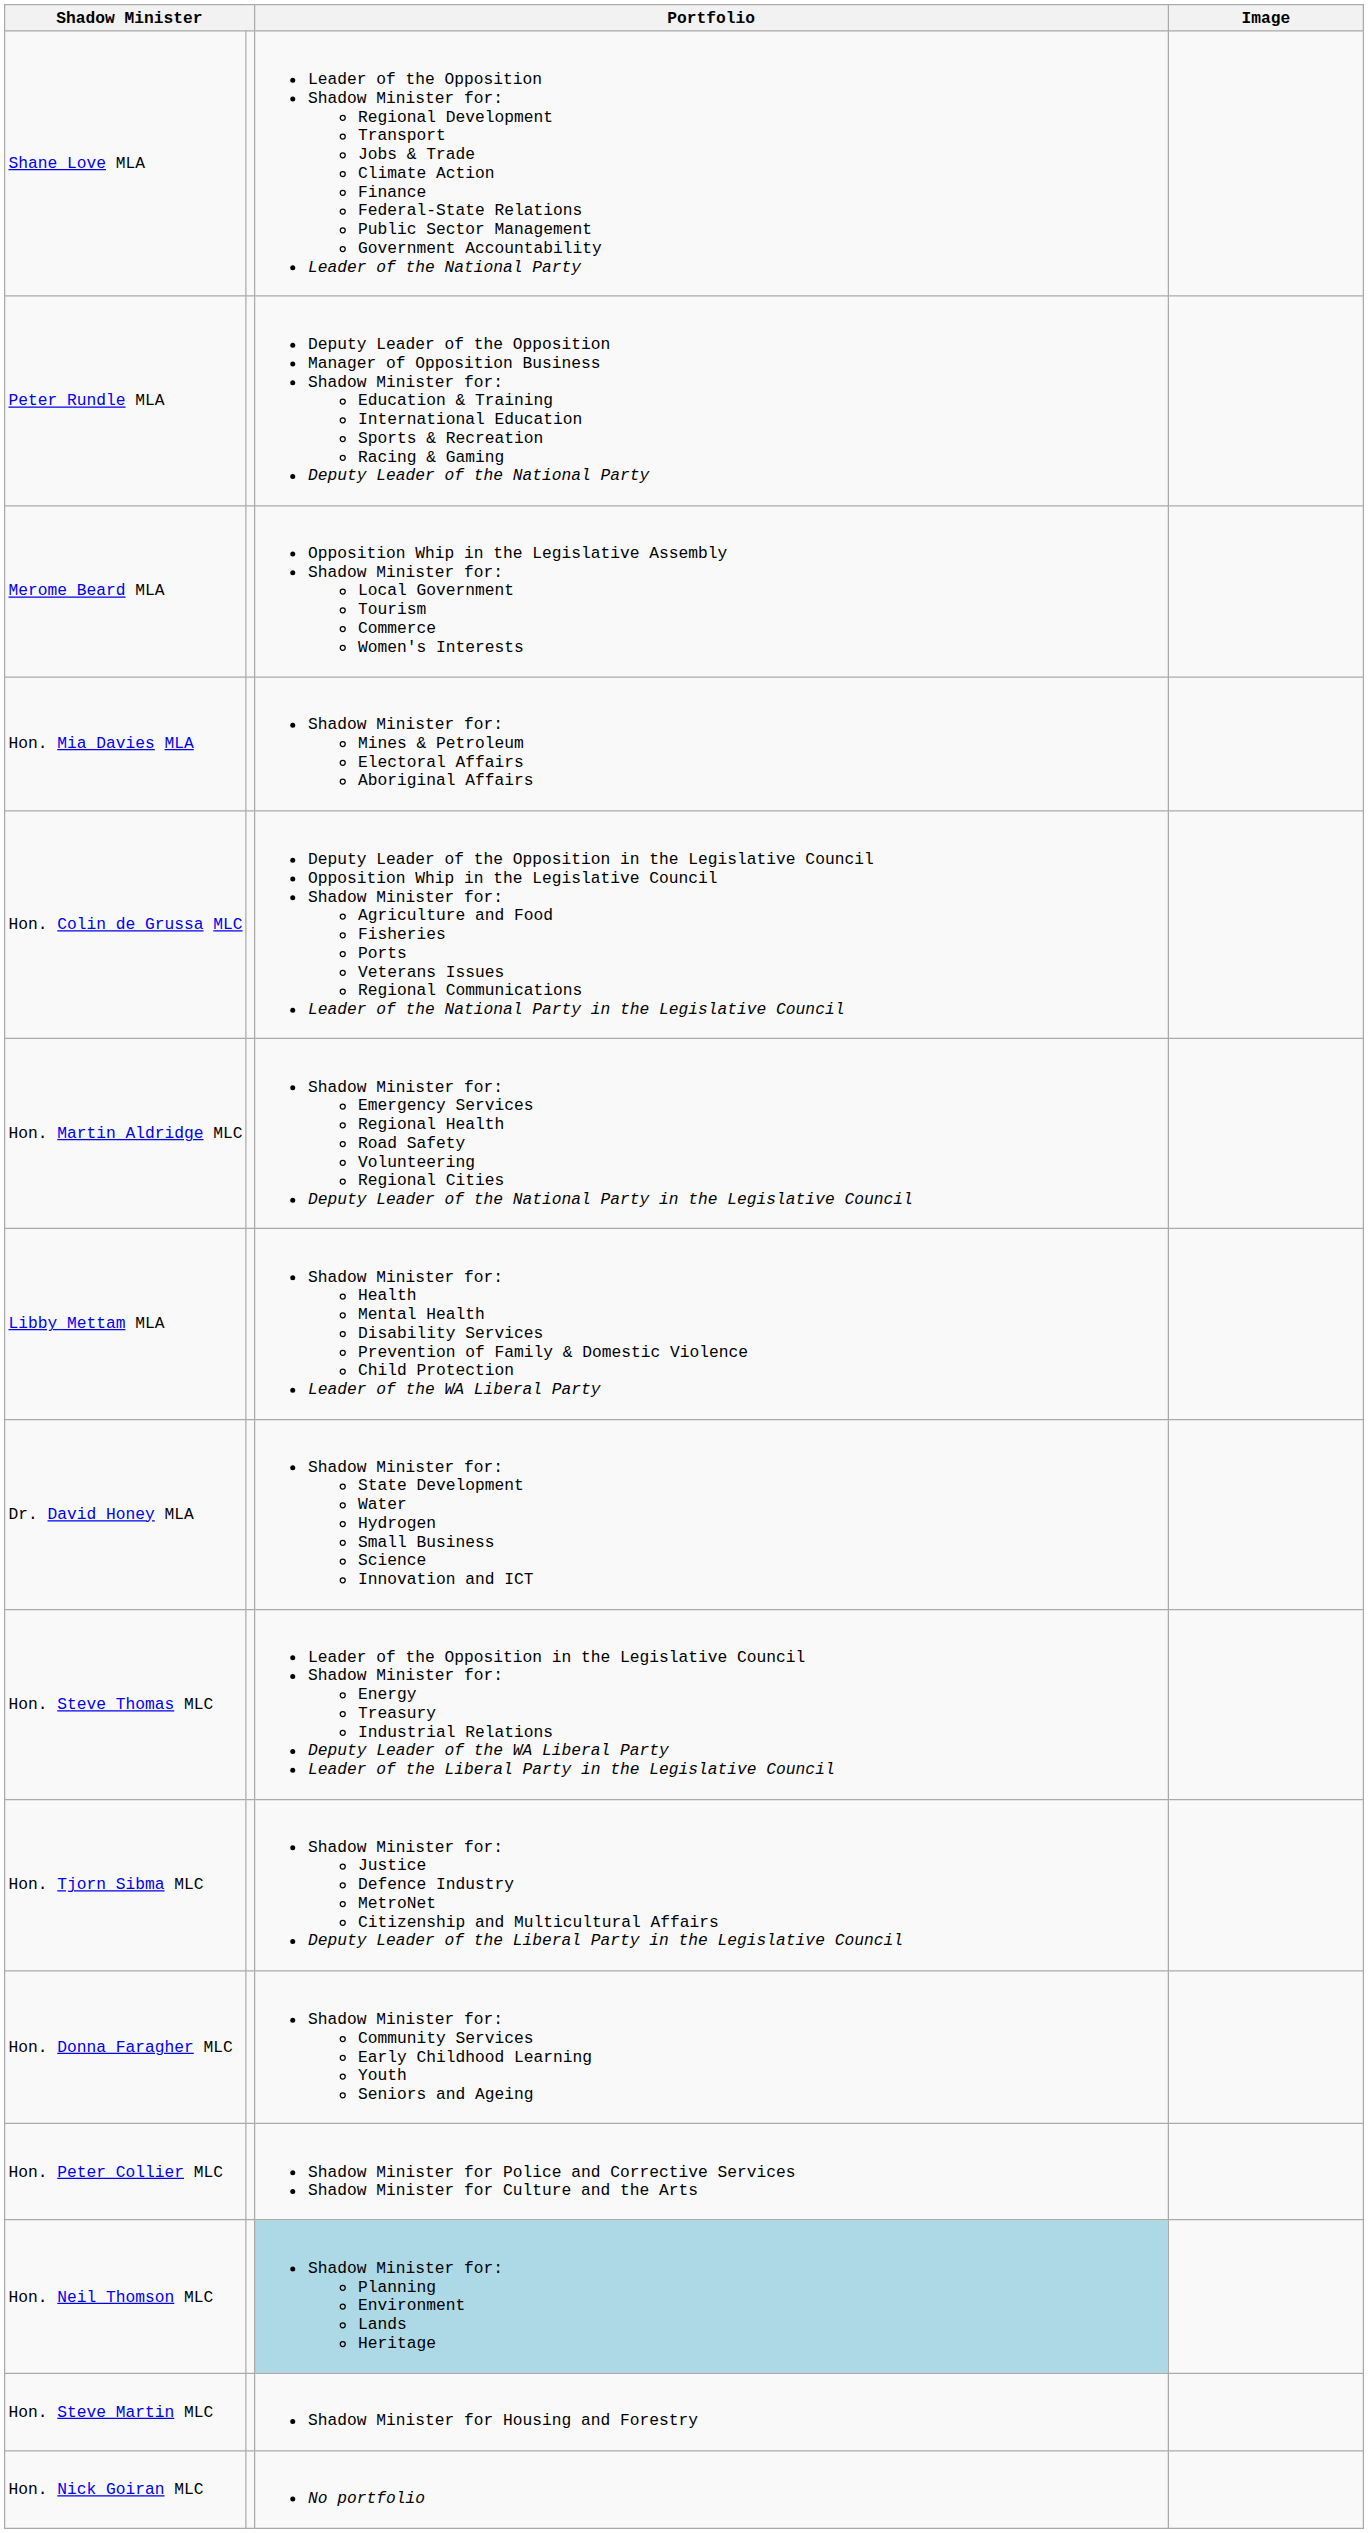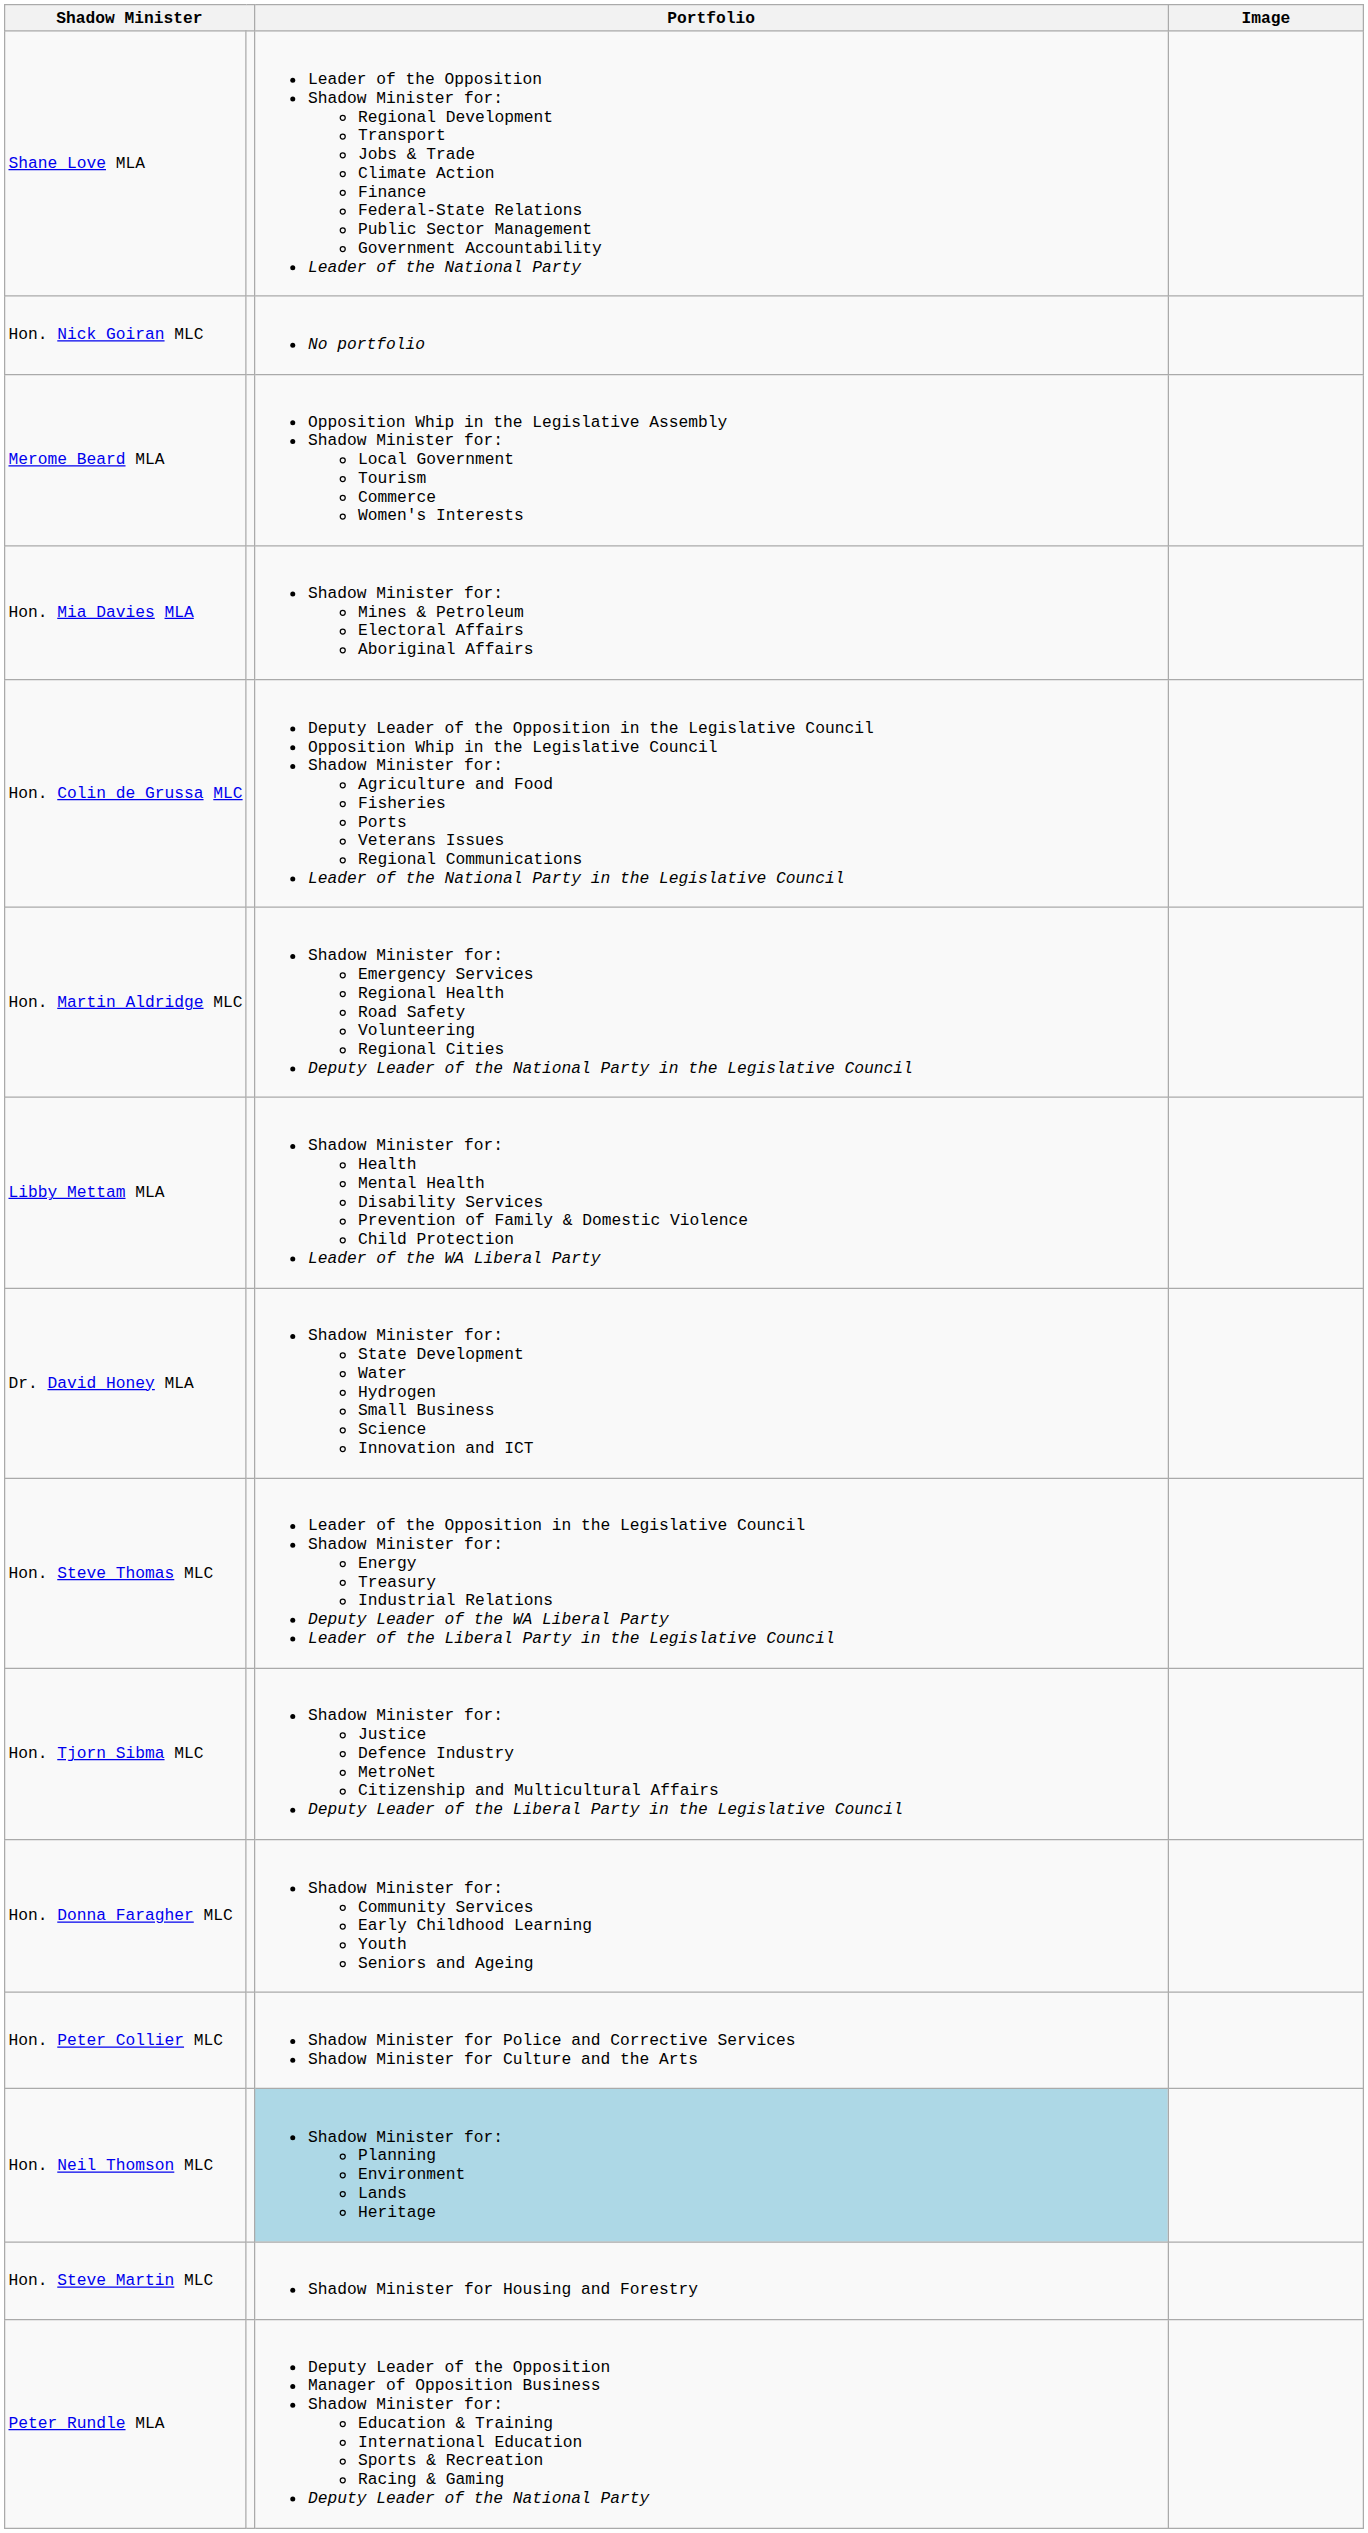rows swapped: Peter Rundle MLA <-> Hon. Nick Goiran MLC
